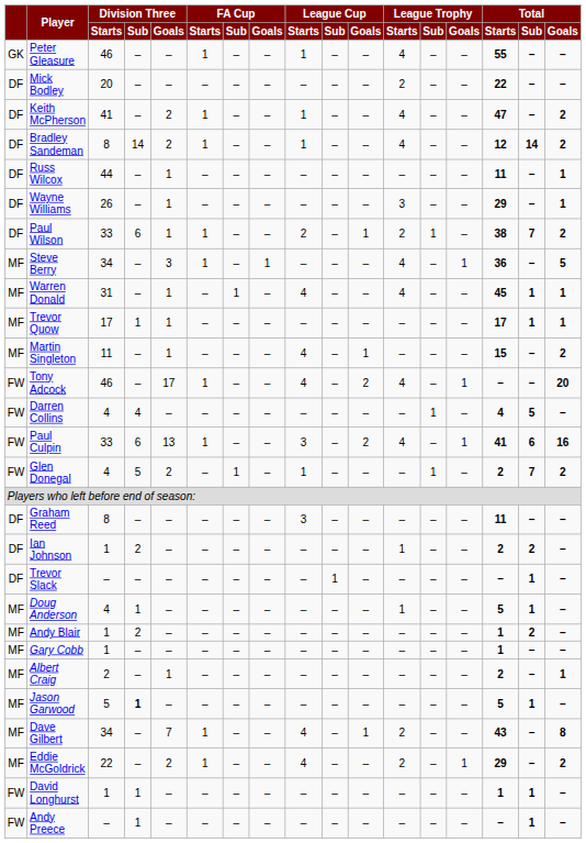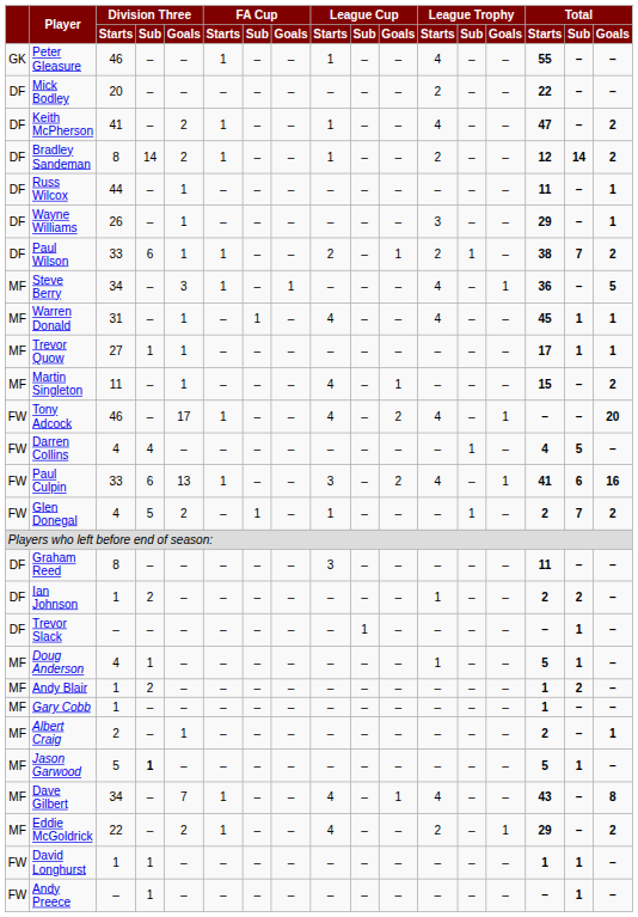Bradley Sandeman | League Trophy / Starts: 4 -> 2
Trevor Quow | Division Three / Starts: 17 -> 27
Dave Gilbert | League Trophy / Starts: 2 -> 4
